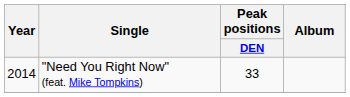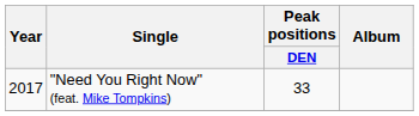"Need You Right Now" (feat. Mike Tompkins) | Year: 2014 -> 2017
